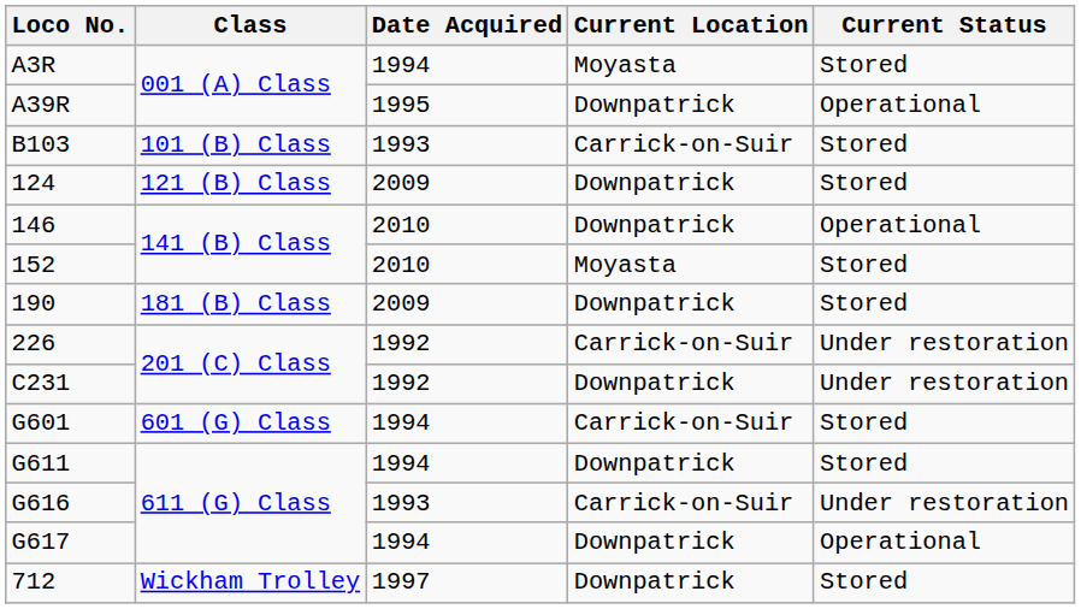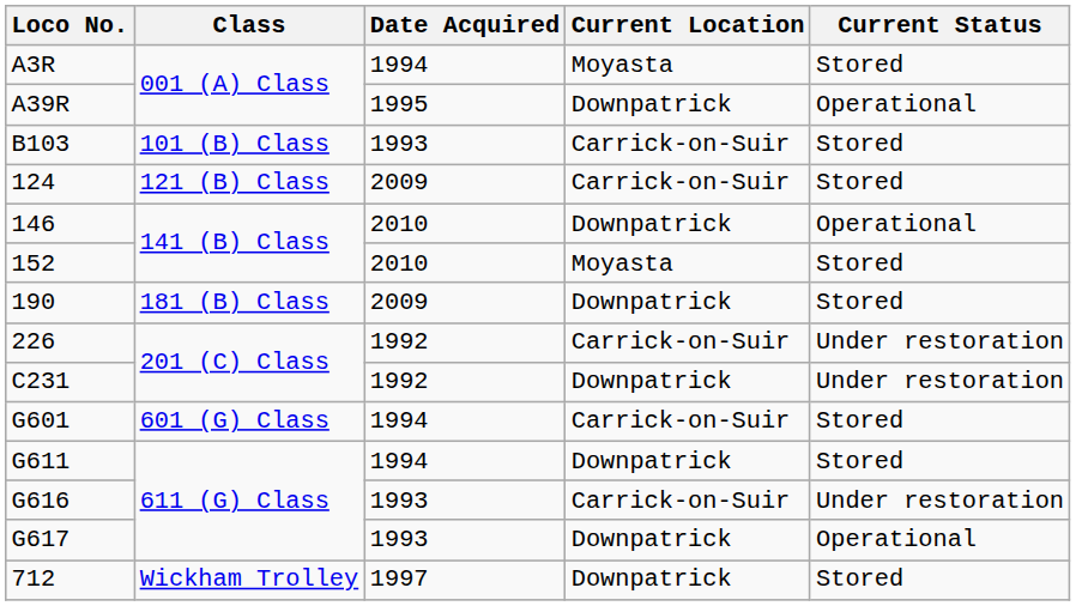124 | Current Location: Downpatrick -> Carrick-on-Suir
G617 | Date Acquired: 1994 -> 1993
